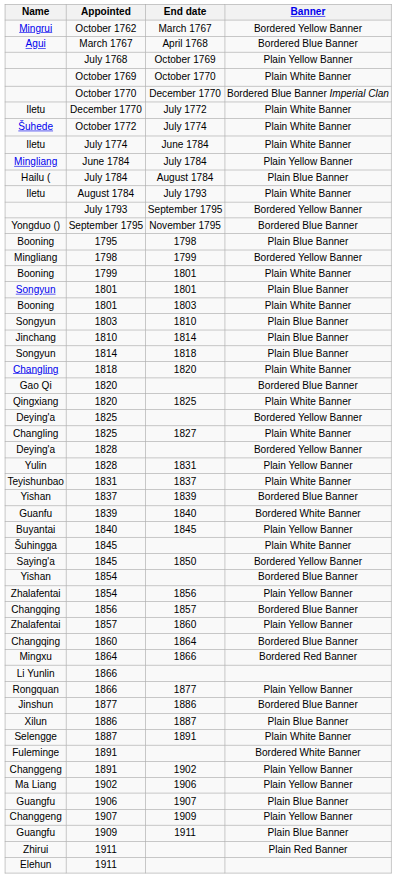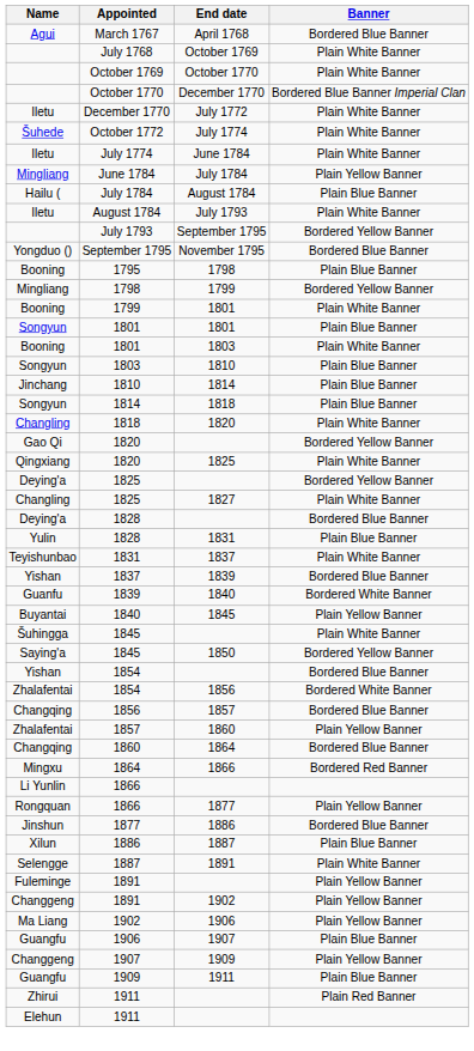- row: Mingrui | October 1762 | March 1767 | Bordered Yellow Banner
July 1768 | Banner: Plain Yellow Banner -> Plain White Banner
Gao Qi / 1820 | Banner: Bordered Blue Banner -> Bordered Yellow Banner
Deying'a / 1828 | Banner: Bordered Yellow Banner -> Bordered Blue Banner
Yulin / 1828 | Banner: Plain Yellow Banner -> Plain Blue Banner
Zhalafentai / 1854 | Banner: Plain Yellow Banner -> Bordered White Banner
Fuleminge / 1891 | Banner: Bordered White Banner -> Plain Yellow Banner
